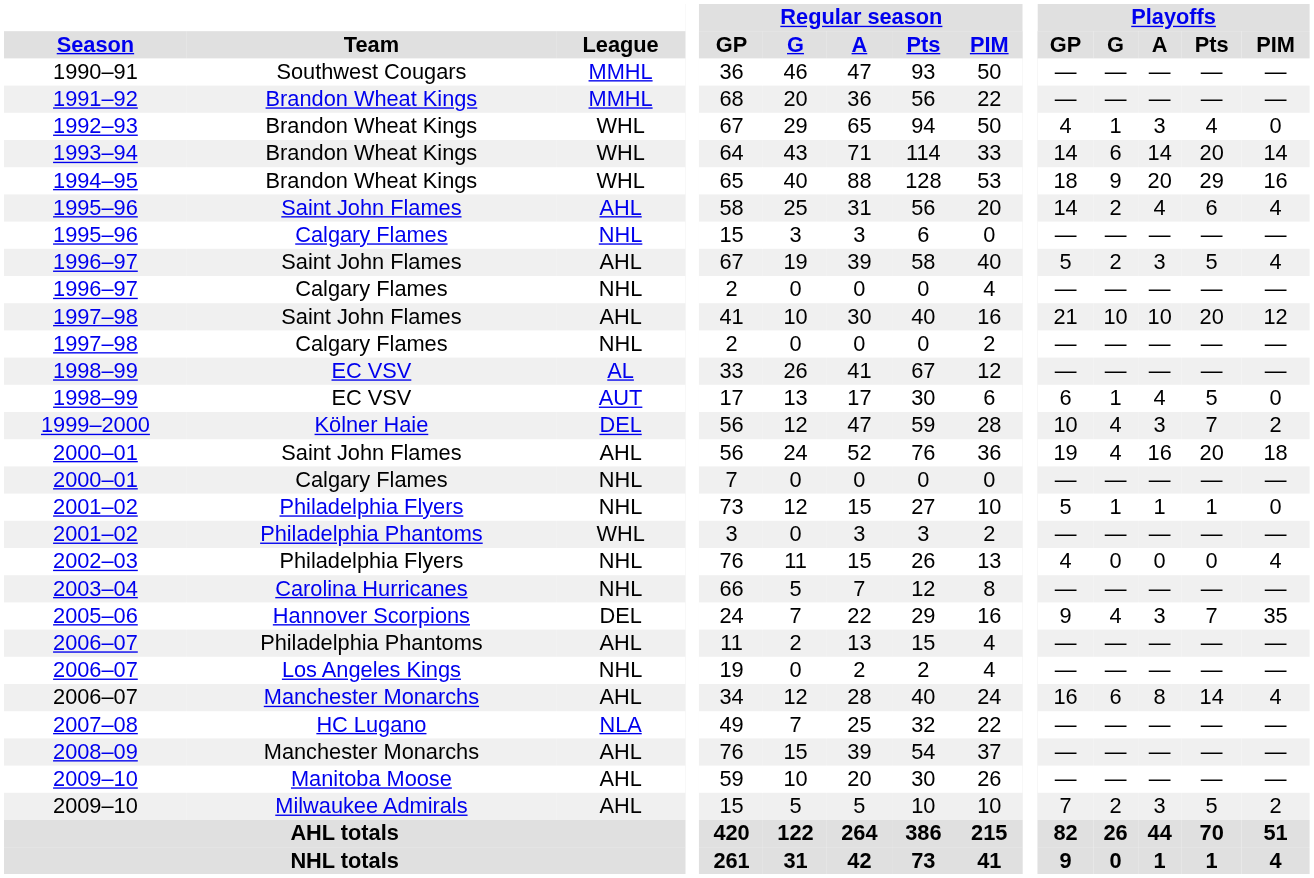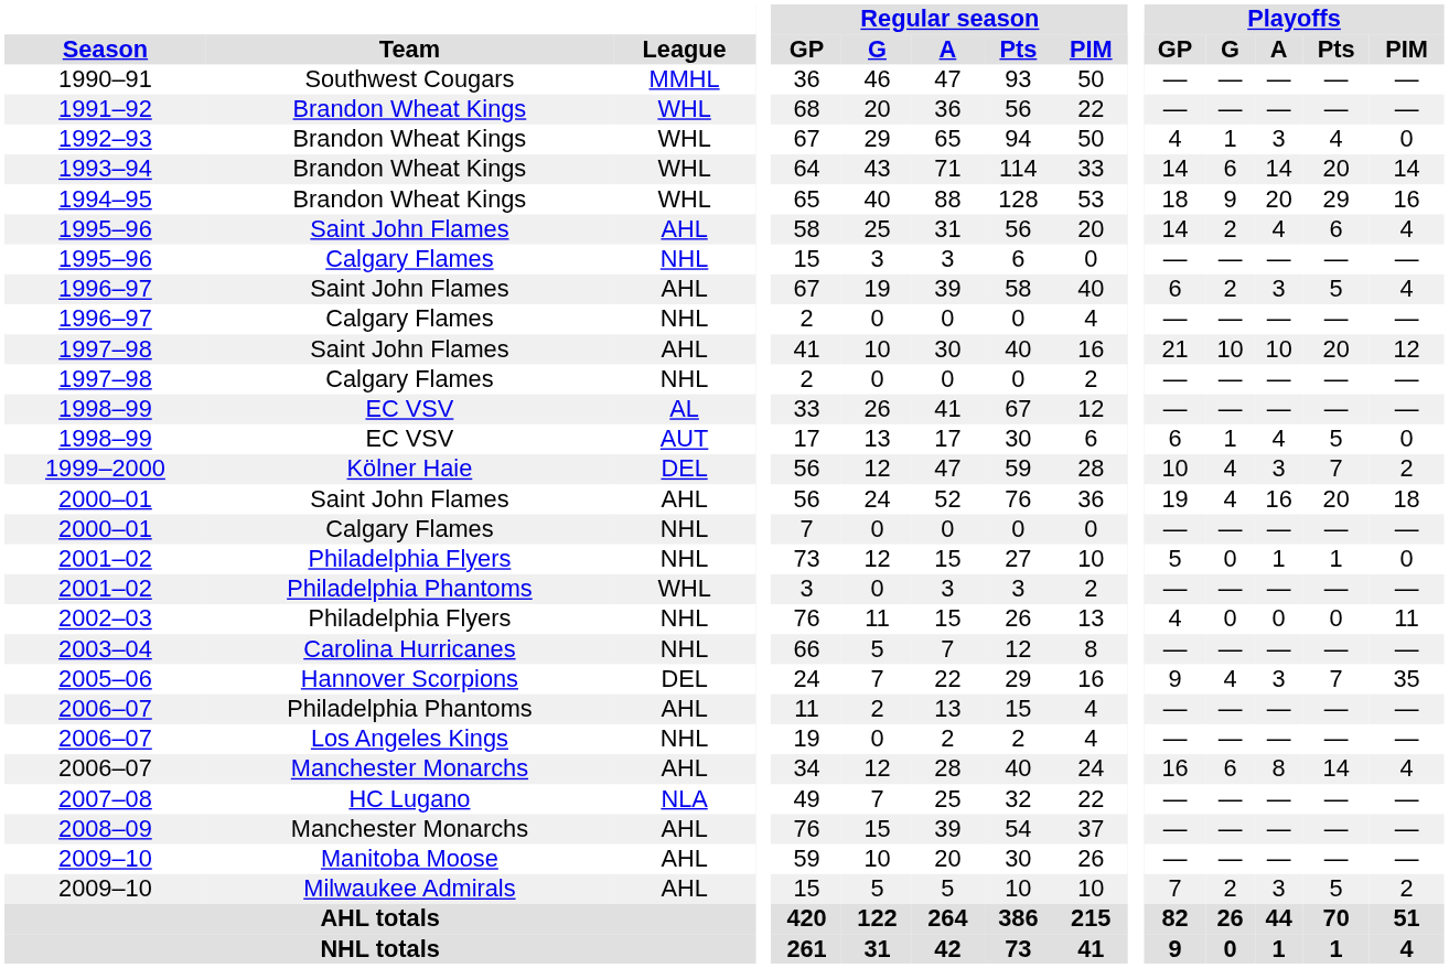1991–92 | League: MMHL -> WHL
1996–97 / Saint John Flames | Playoffs / GP: 5 -> 6
2001–02 / Philadelphia Flyers | Playoffs / G: 1 -> 0
2002–03 | Playoffs / PIM: 4 -> 11
